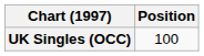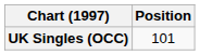UK Singles (OCC) | Position: 100 -> 101
